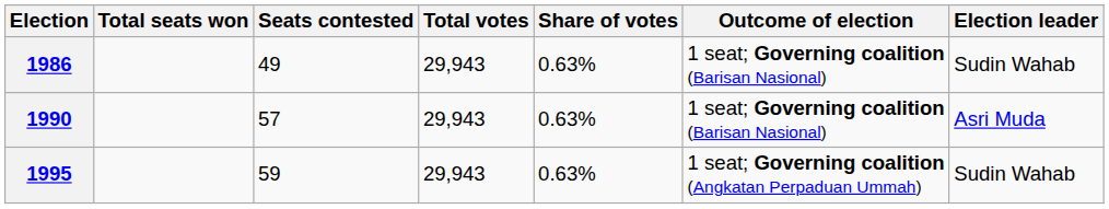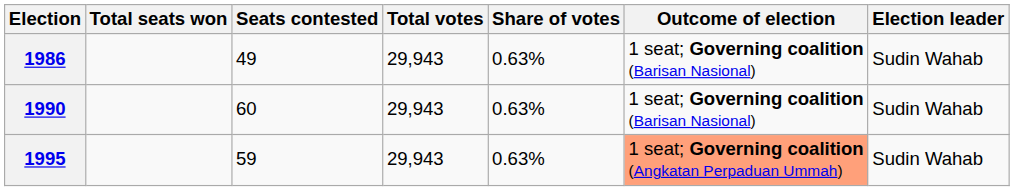1990 | Seats contested: 57 -> 60
1990 | Election leader: Asri Muda -> Sudin Wahab
1995 | Outcome of election: no background -> lightsalmon background
